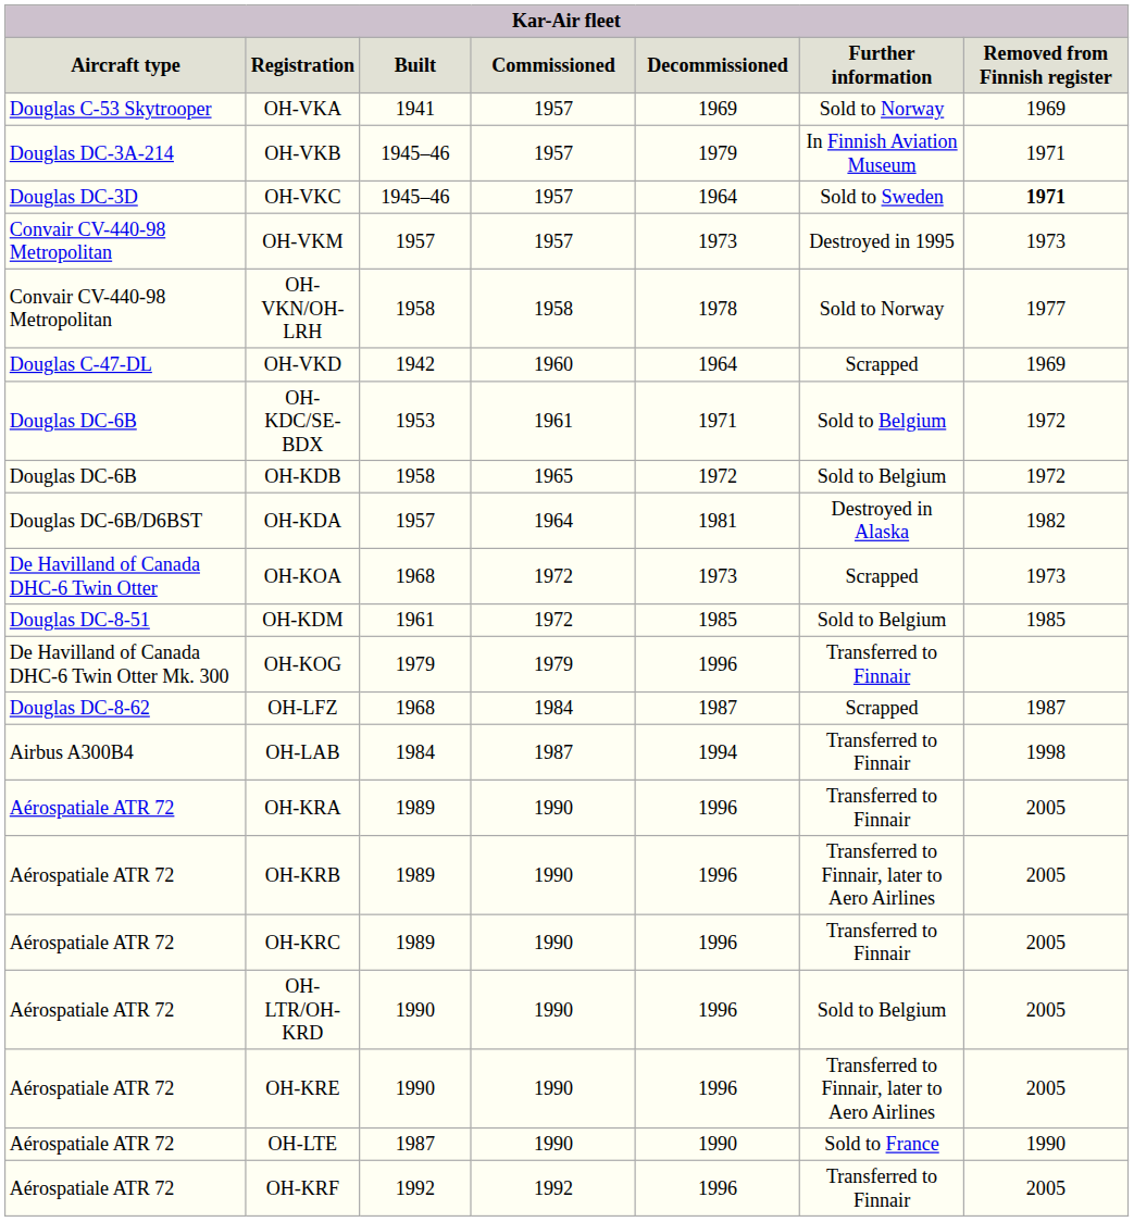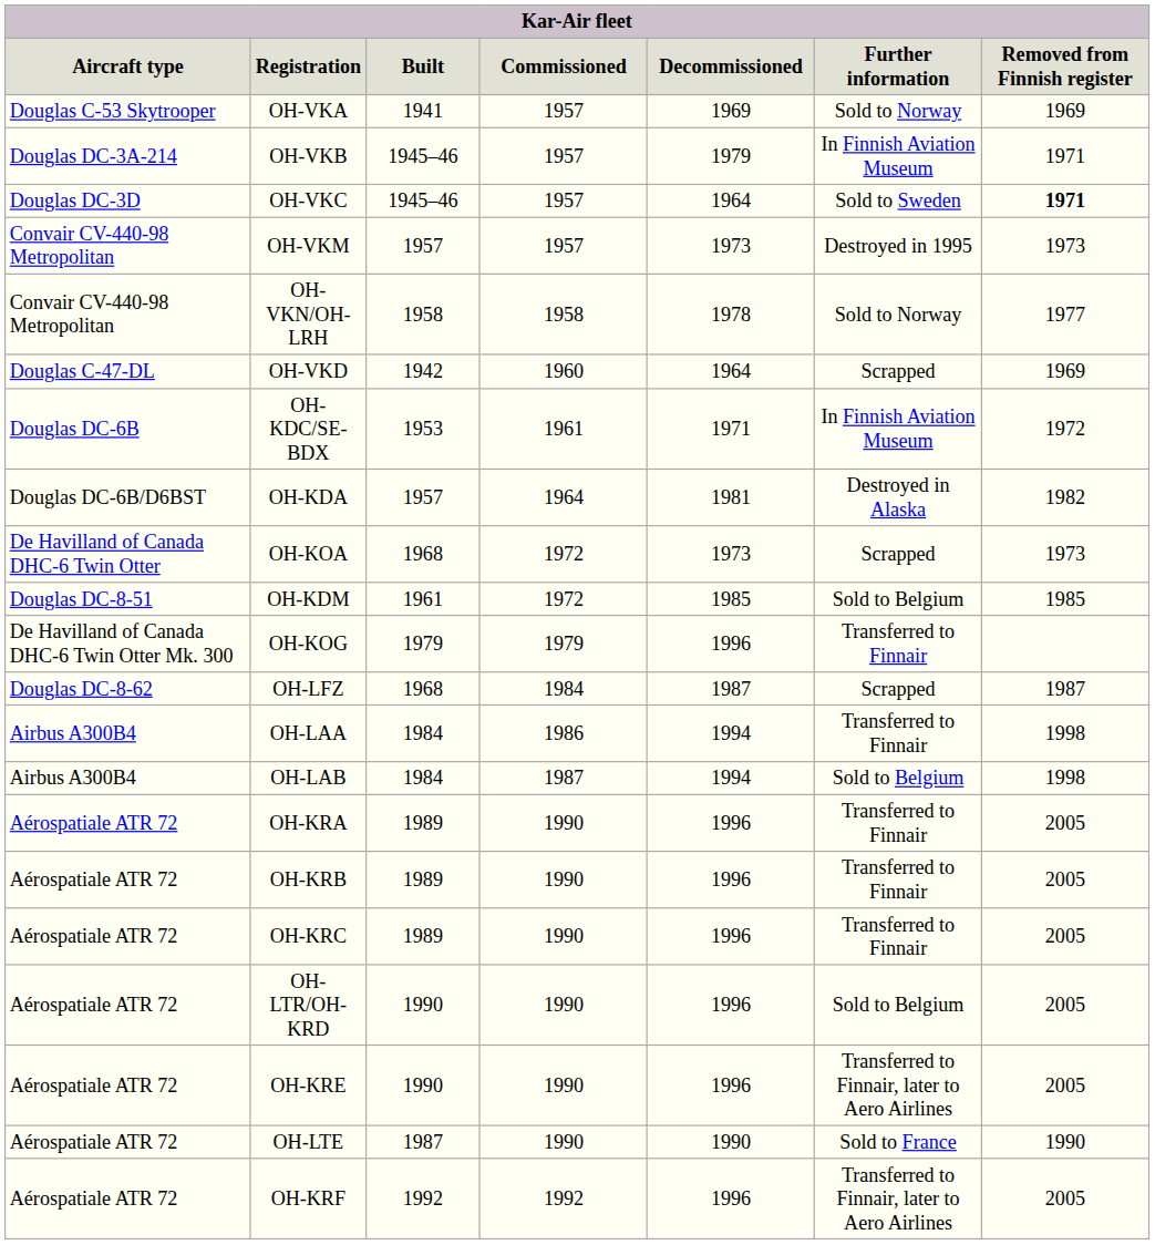OH-KDC/SE-BDX | Further information: Sold to Belgium -> In Finnish Aviation Museum
- row: Douglas DC-6B | OH-KDB | 1958 | 1965 | 1972 | Sold to Belgium | 1972
+ row: Airbus A300B4 | OH-LAA | 1984 | 1986 | 1994 | Transferred to Finnair | 1998
OH-LAB | Further information: Transferred to Finnair -> Sold to Belgium
OH-KRB | Further information: Transferred to Finnair, later to Aero Airlines -> Transferred to Finnair
OH-KRF | Further information: Transferred to Finnair -> Transferred to Finnair, later to Aero Airlines
